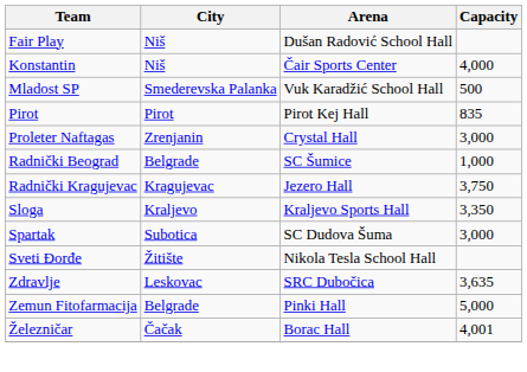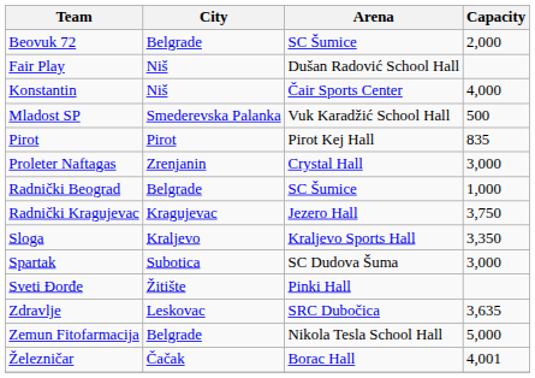+ row: Beovuk 72 | Belgrade | SC Šumice | 2,000
Sveti Đorđe | Arena: Nikola Tesla School Hall -> Pinki Hall
Zemun Fitofarmacija | Arena: Pinki Hall -> Nikola Tesla School Hall
